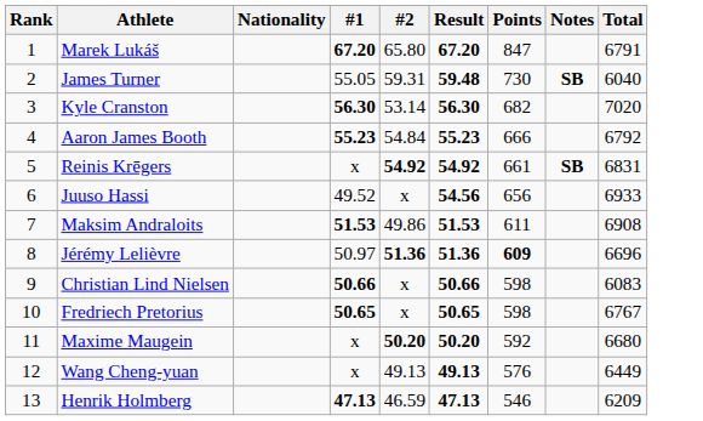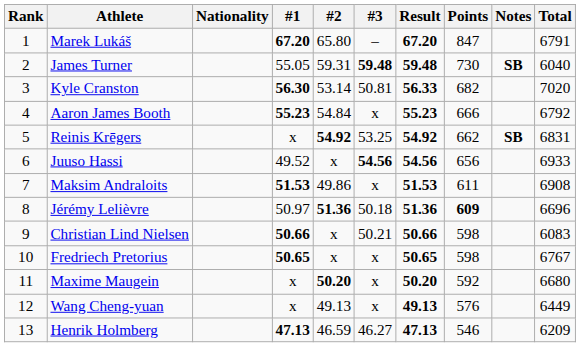+ column: #3 | – | 59.48 | 50.81 | x | 53.25 | 54.56 | x | 50.18 | 50.21 | x | x | x | 46.27
Kyle Cranston | Result: 56.30 -> 56.33
Reinis Krēgers | Points: 661 -> 662
